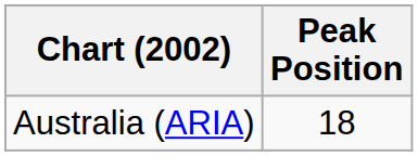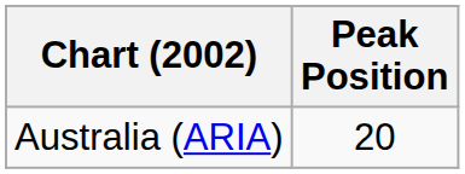Australia (ARIA) | Peak Position: 18 -> 20
